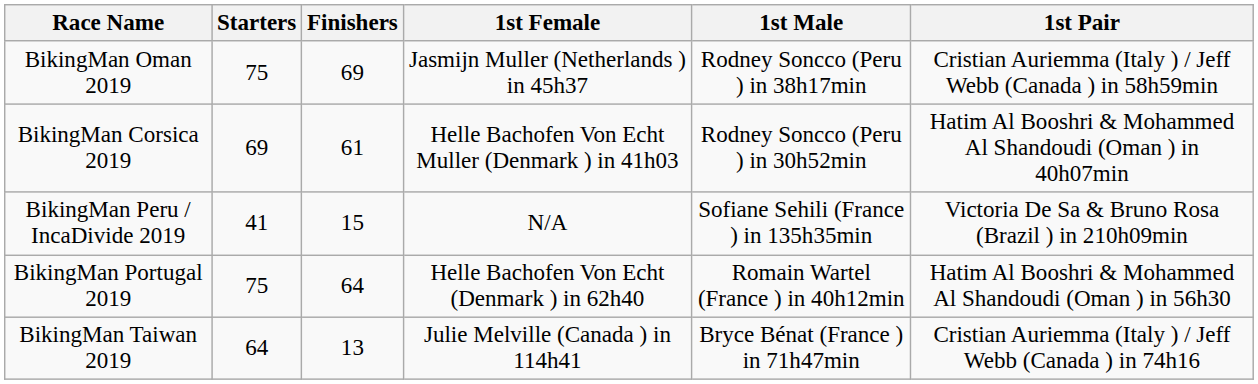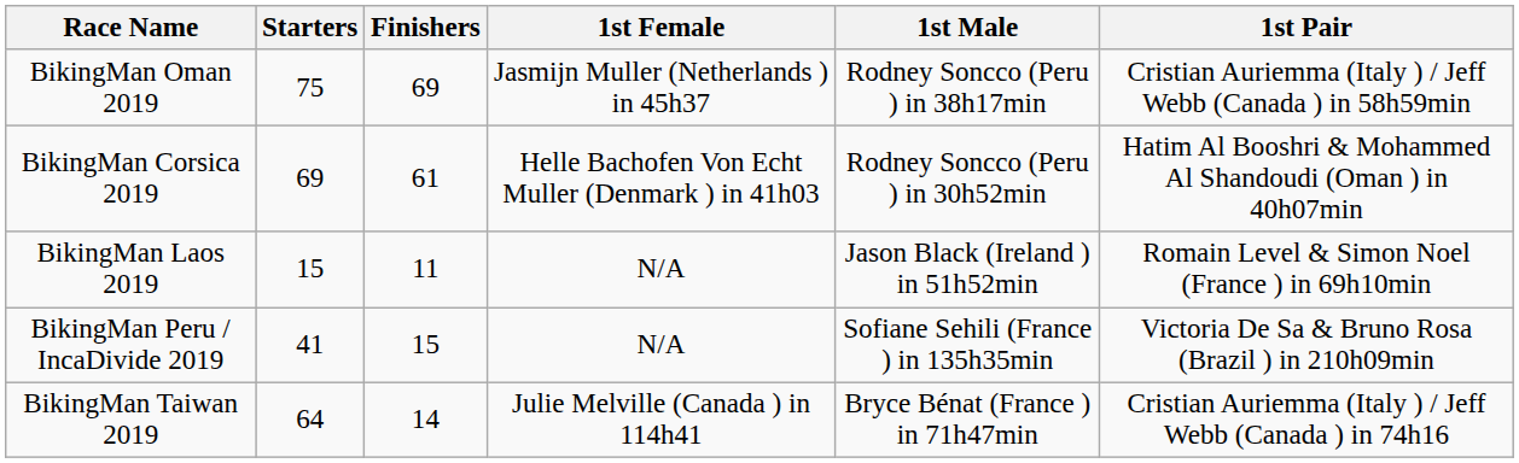+ row: BikingMan Laos 2019 | 15 | 11 | N/A | Jason Black (Ireland ) in 51h52min | Romain Level & Simon Noel (France ) in 69h10min
- row: BikingMan Portugal 2019 | 75 | 64 | Helle Bachofen Von Echt (Denmark ) in 62h40 | Romain Wartel (France ) in 40h12min | Hatim Al Booshri & Mohammed Al Shandoudi (Oman ) in 56h30
BikingMan Taiwan 2019 | Finishers: 13 -> 14
